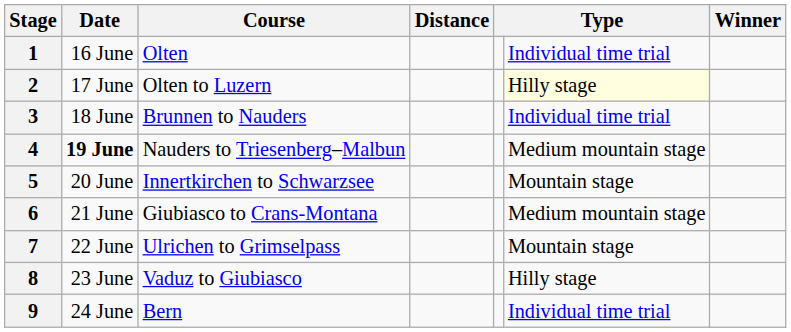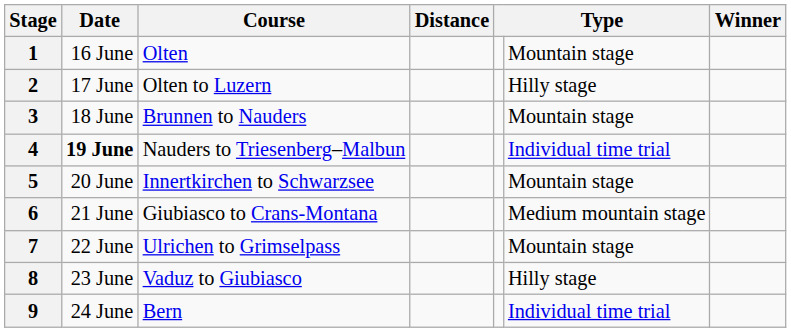1 | column 6: Individual time trial -> Mountain stage
2 | column 6: lightyellow background -> no background
3 | column 6: Individual time trial -> Mountain stage
4 | column 6: Medium mountain stage -> Individual time trial
